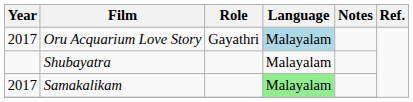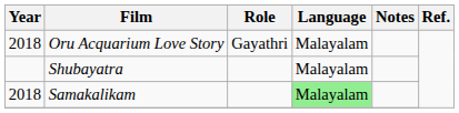Oru Acquarium Love Story | Year: 2017 -> 2018
Oru Acquarium Love Story | Language: lightblue background -> no background
Samakalikam | Year: 2017 -> 2018
